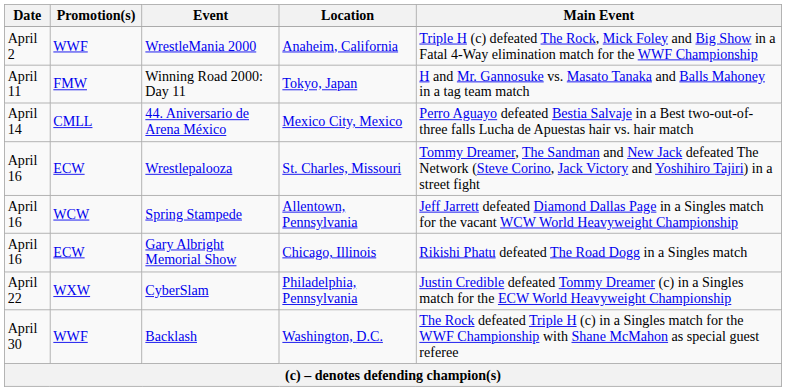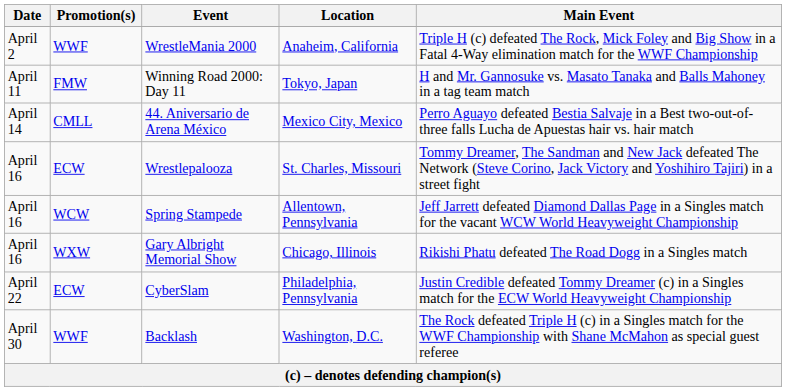Gary Albright Memorial Show | Promotion(s): ECW -> WXW
CyberSlam | Promotion(s): WXW -> ECW
